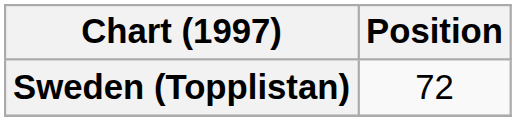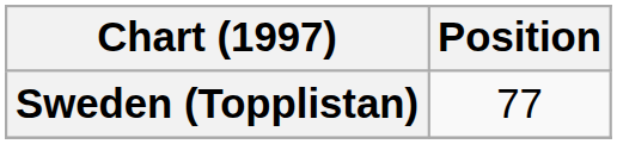Sweden (Topplistan) | Position: 72 -> 77
